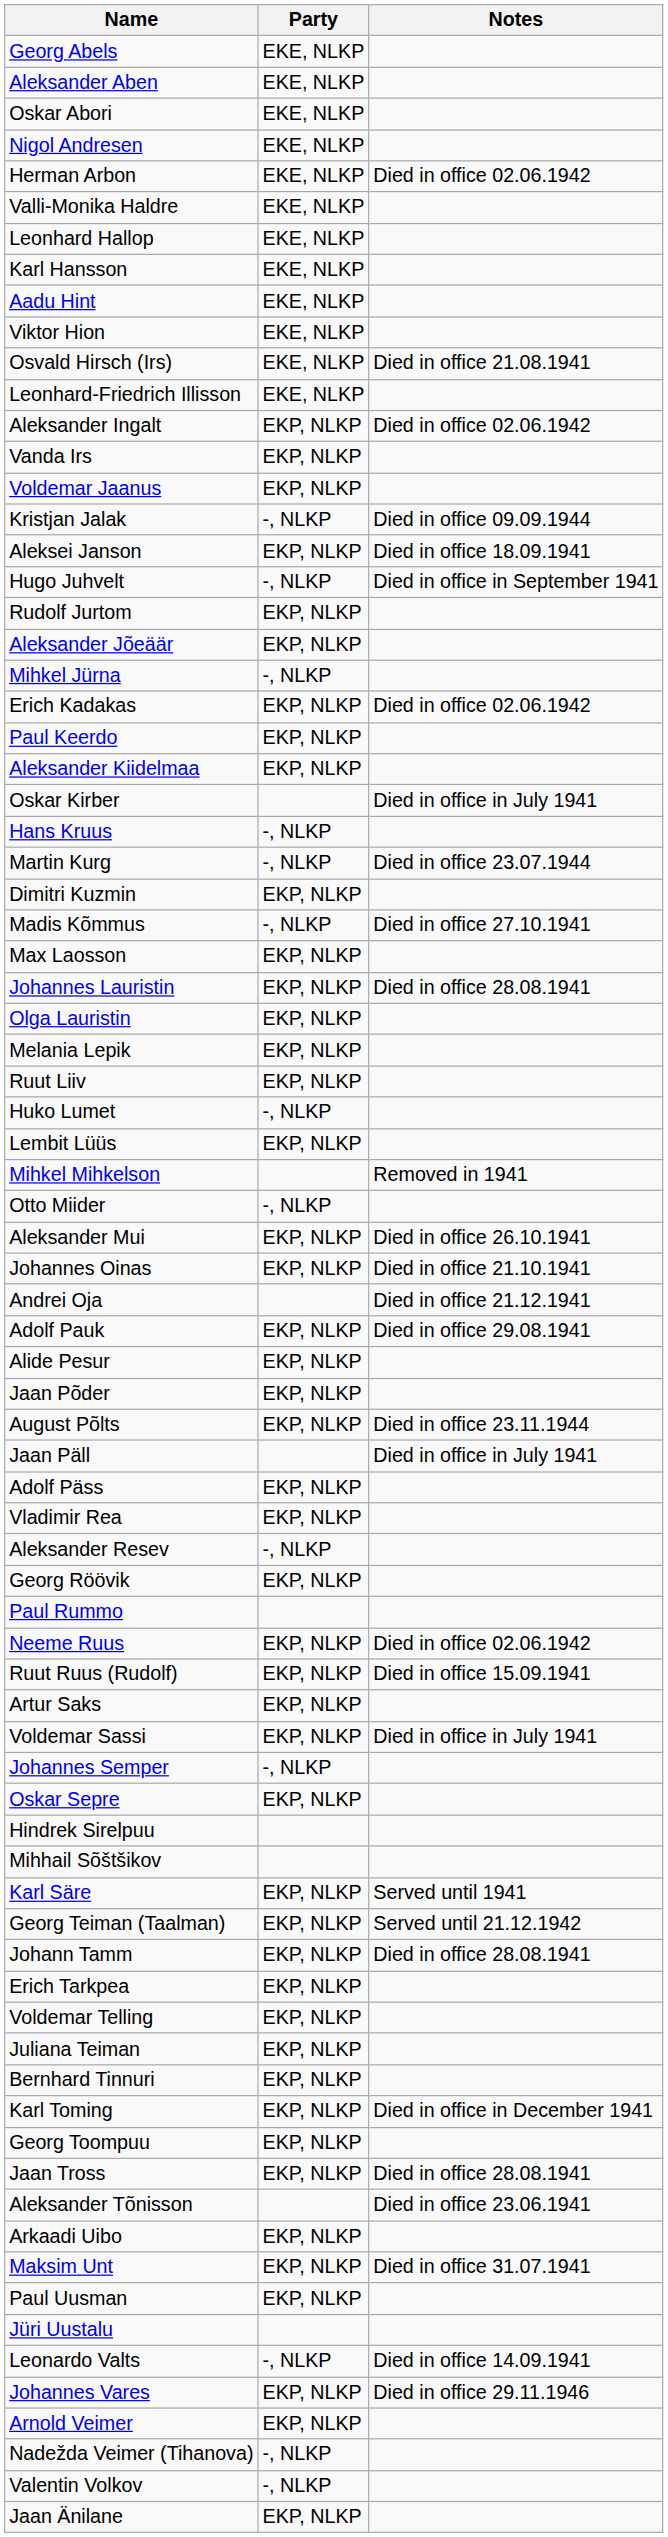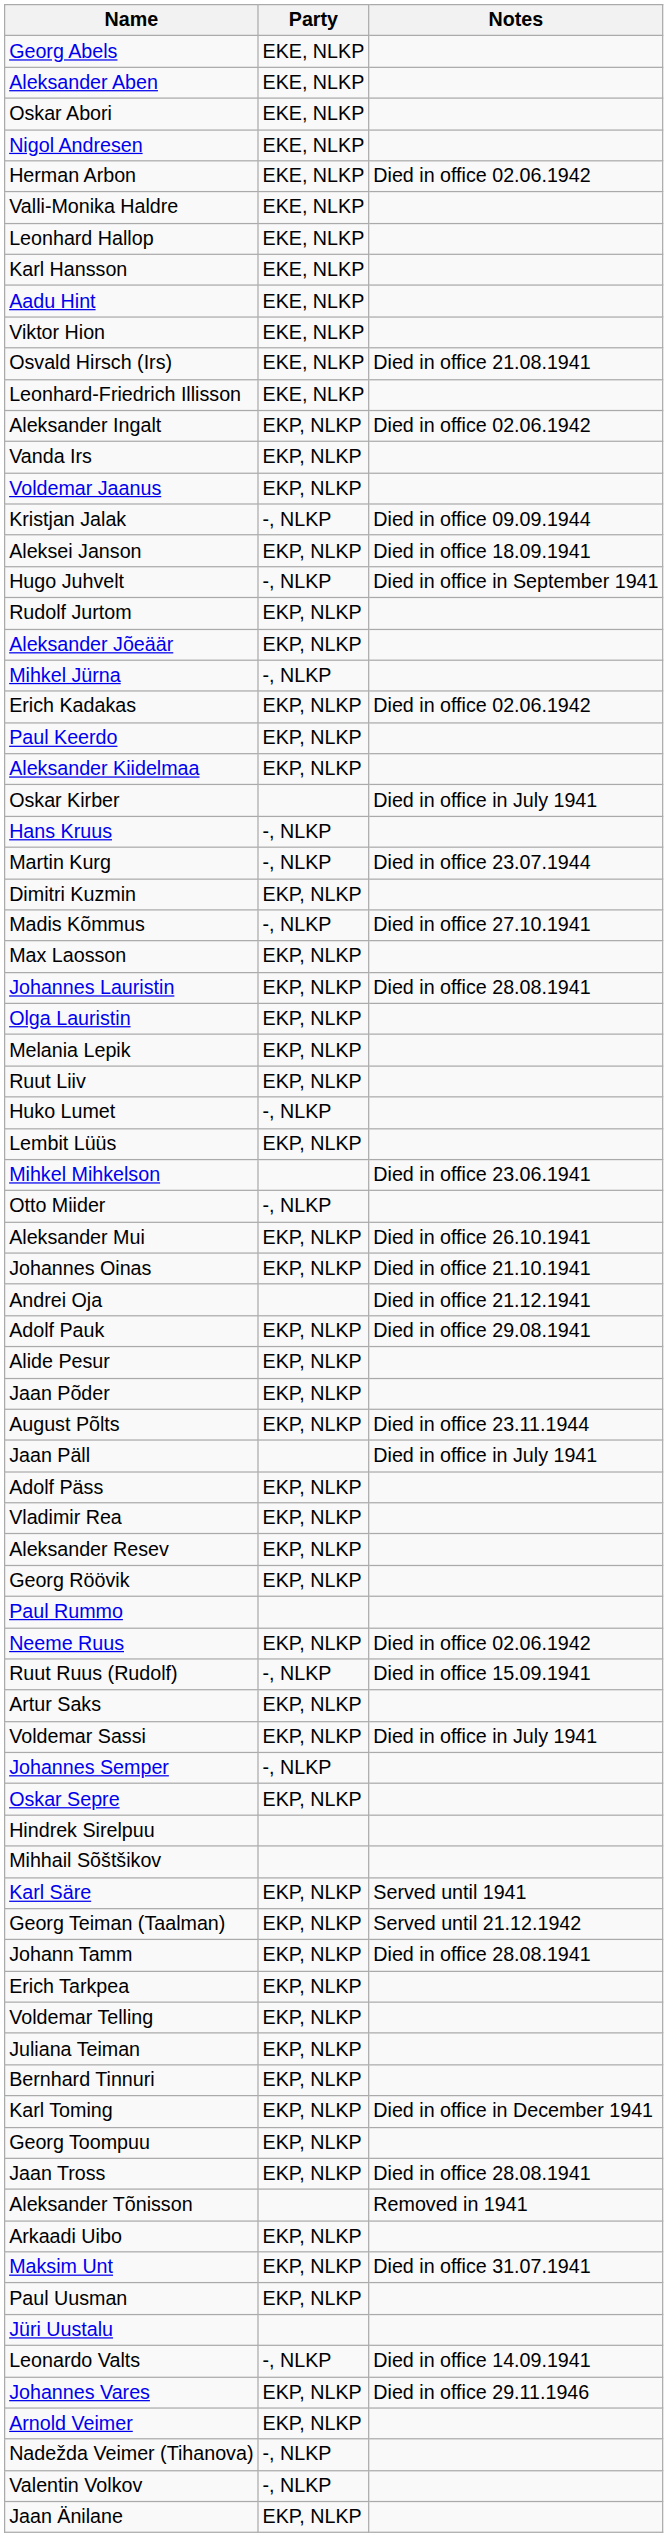Mihkel Mihkelson | Notes: Removed in 1941 -> Died in office 23.06.1941
Aleksander Resev | Party: -, NLKP -> EKP, NLKP
Ruut Ruus (Rudolf) | Party: EKP, NLKP -> -, NLKP
Aleksander Tõnisson | Notes: Died in office 23.06.1941 -> Removed in 1941
